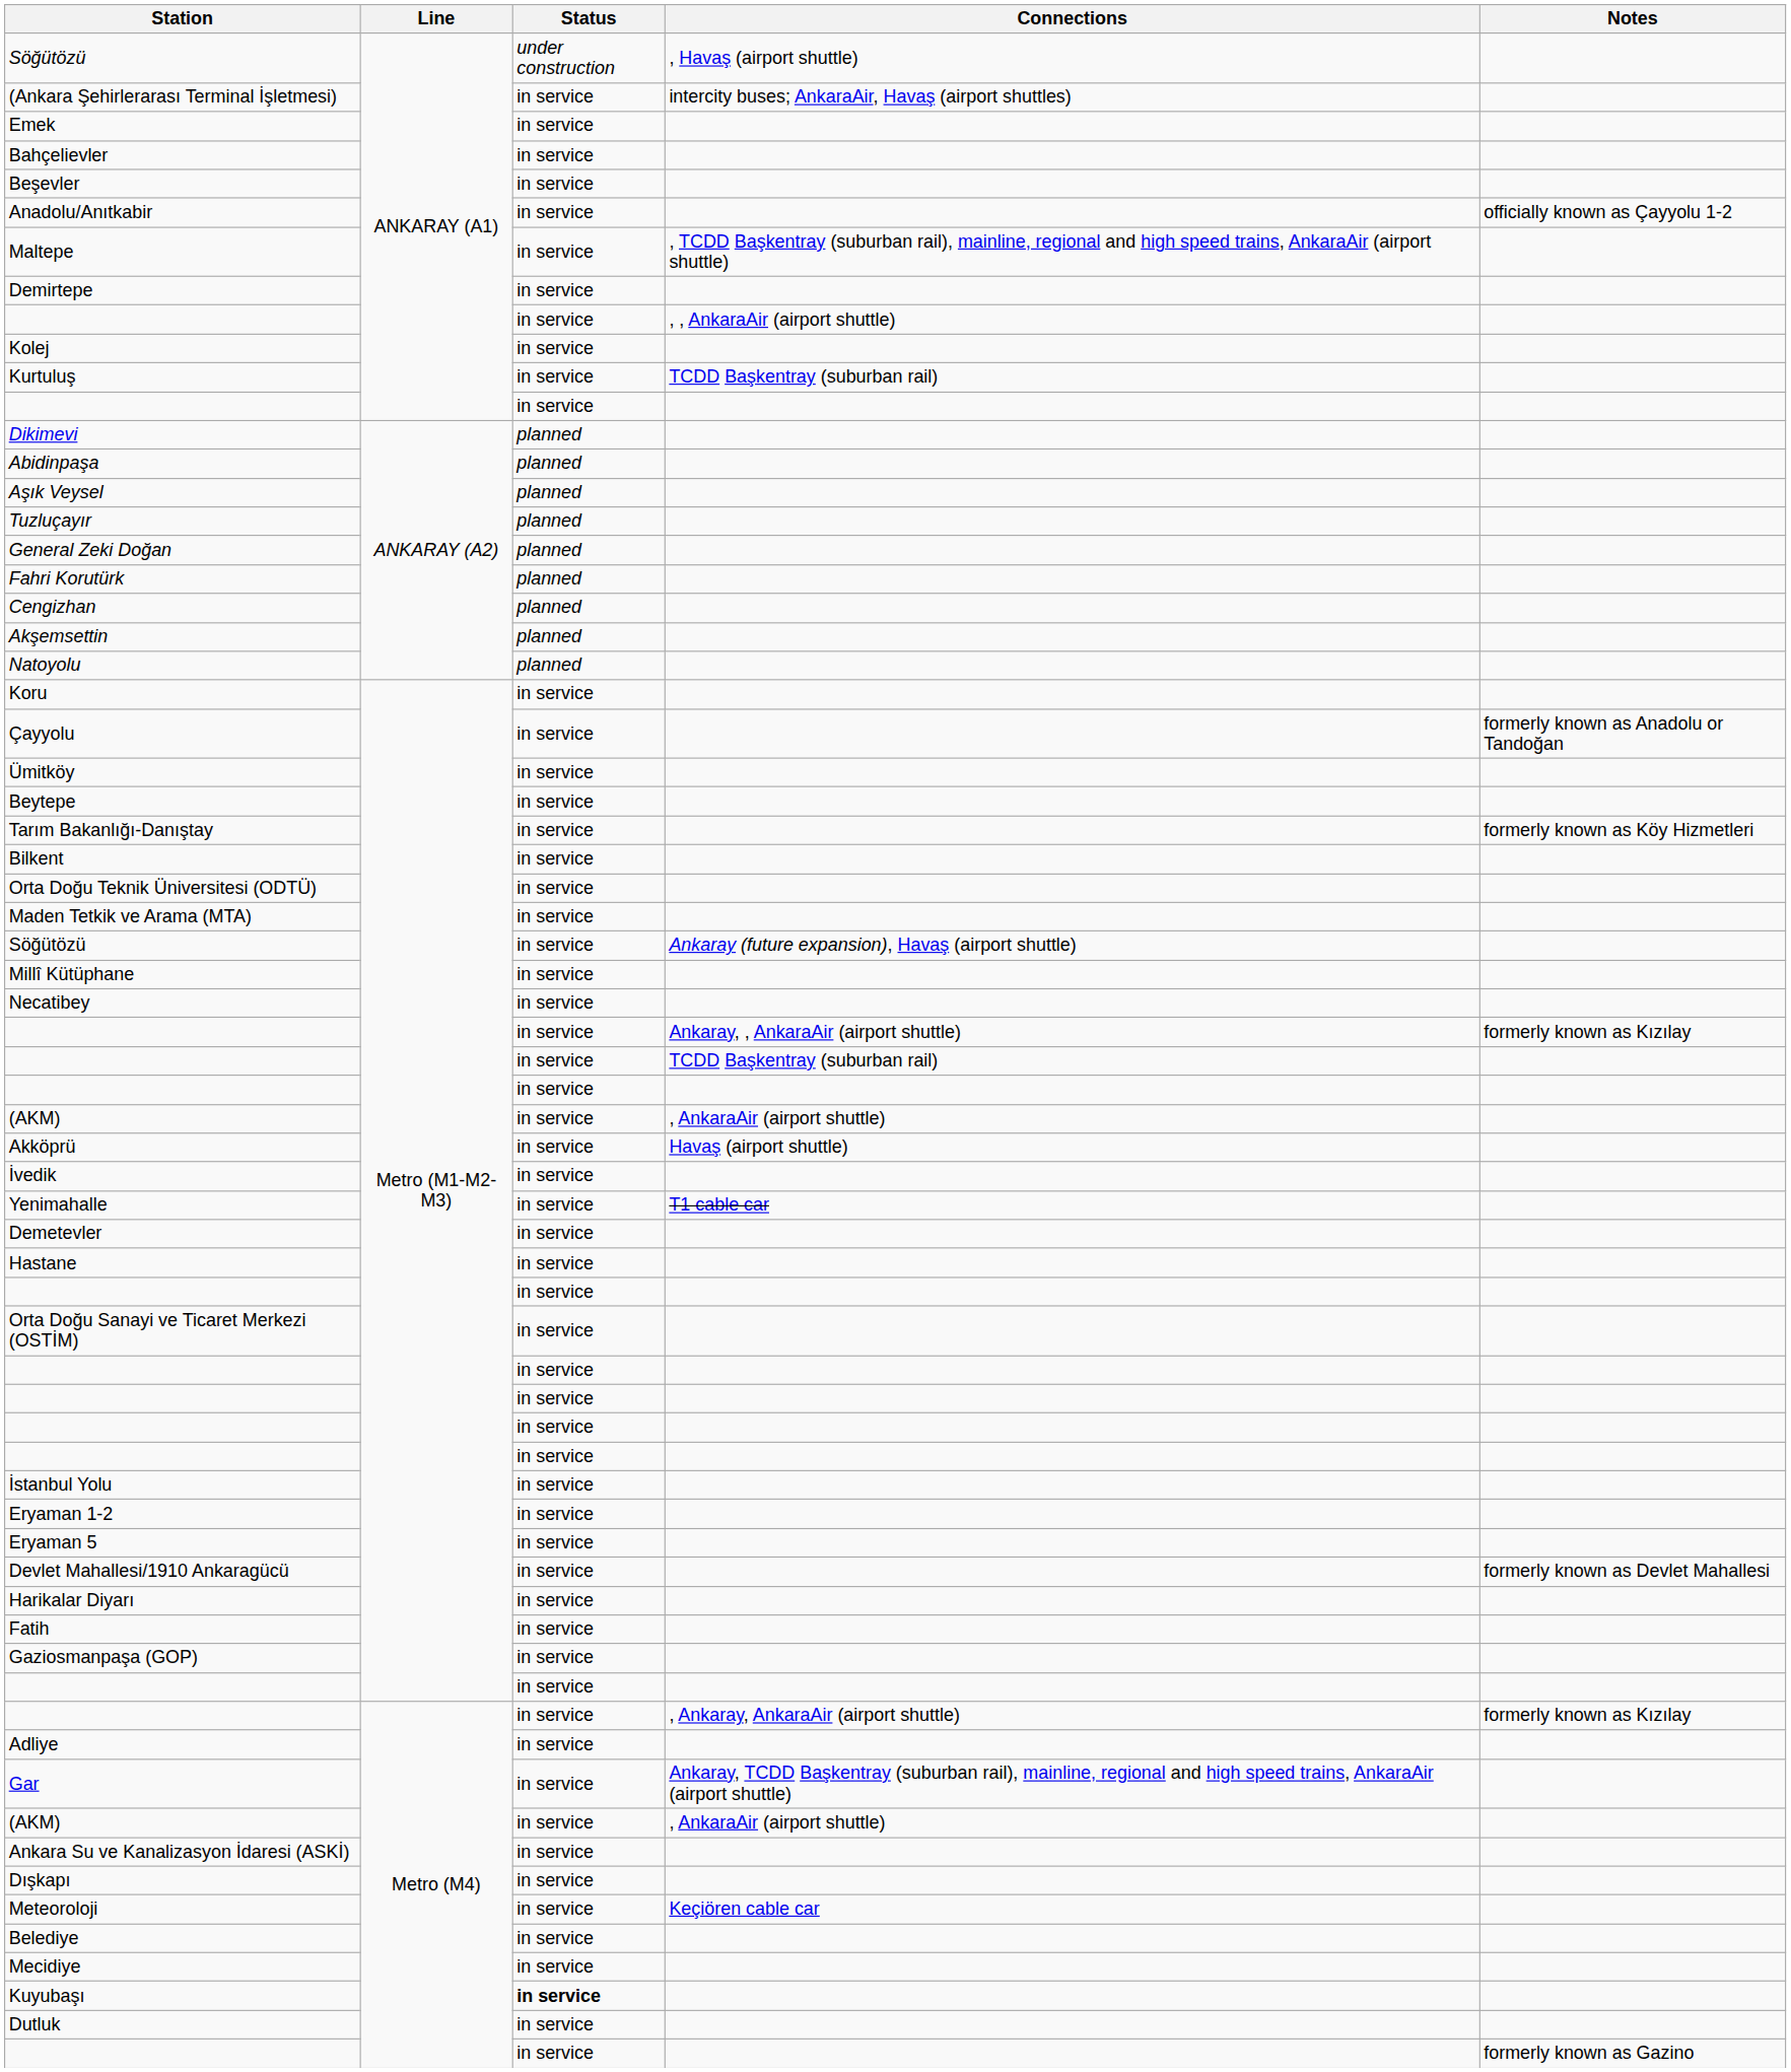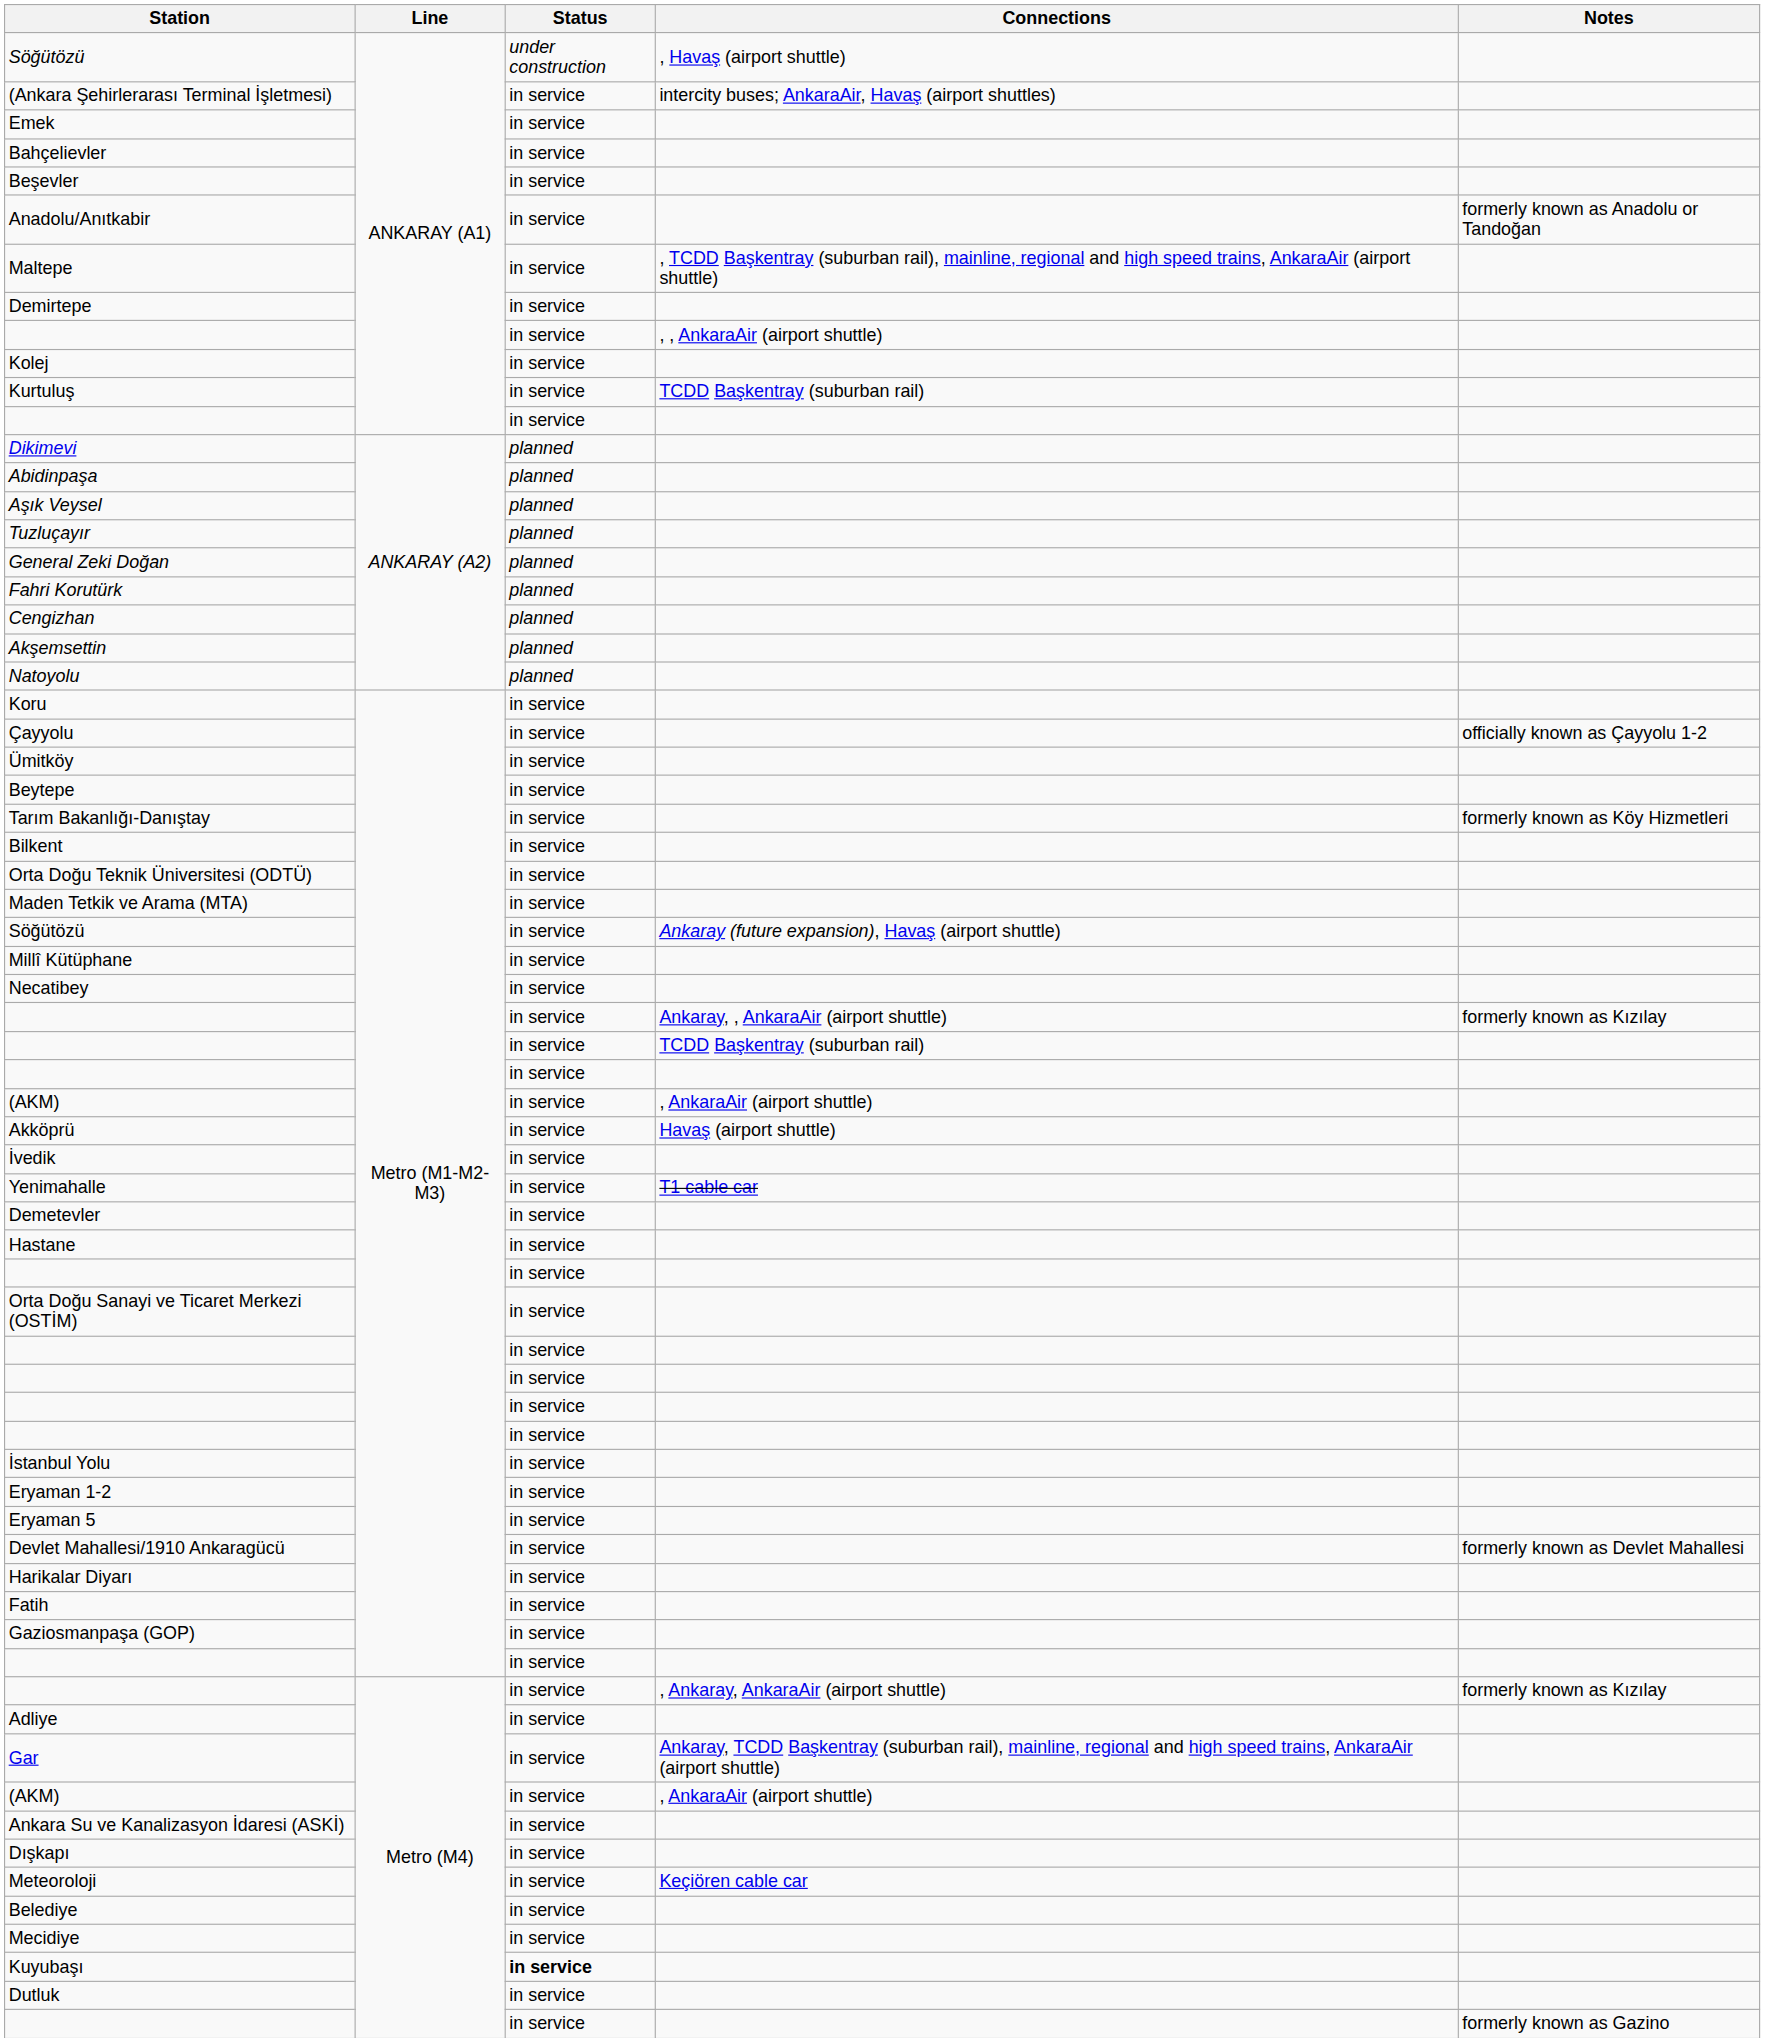Anadolu/Anıtkabir | Notes: officially known as Çayyolu 1-2 -> formerly known as Anadolu or Tandoğan
Çayyolu | Notes: formerly known as Anadolu or Tandoğan -> officially known as Çayyolu 1-2
